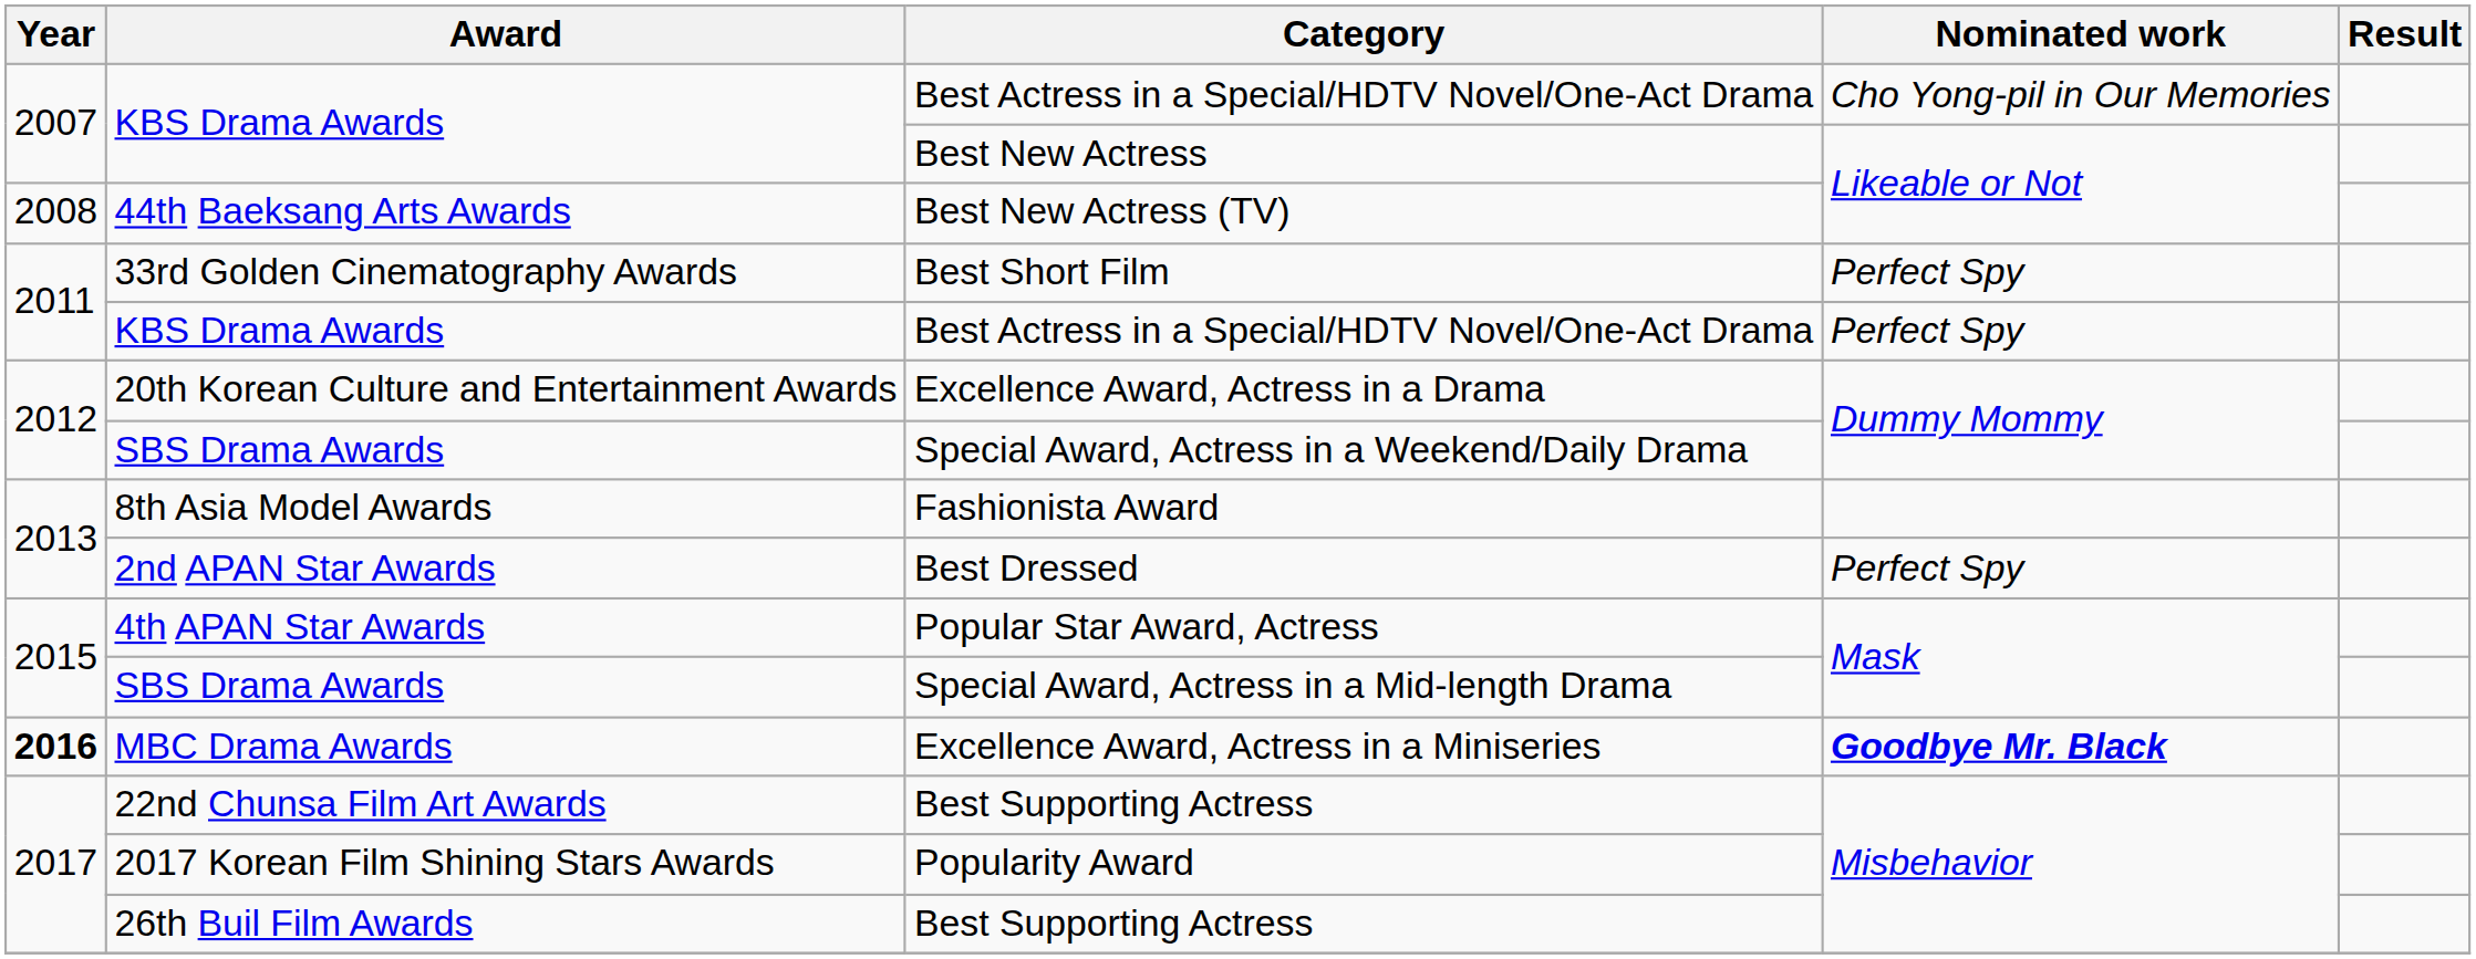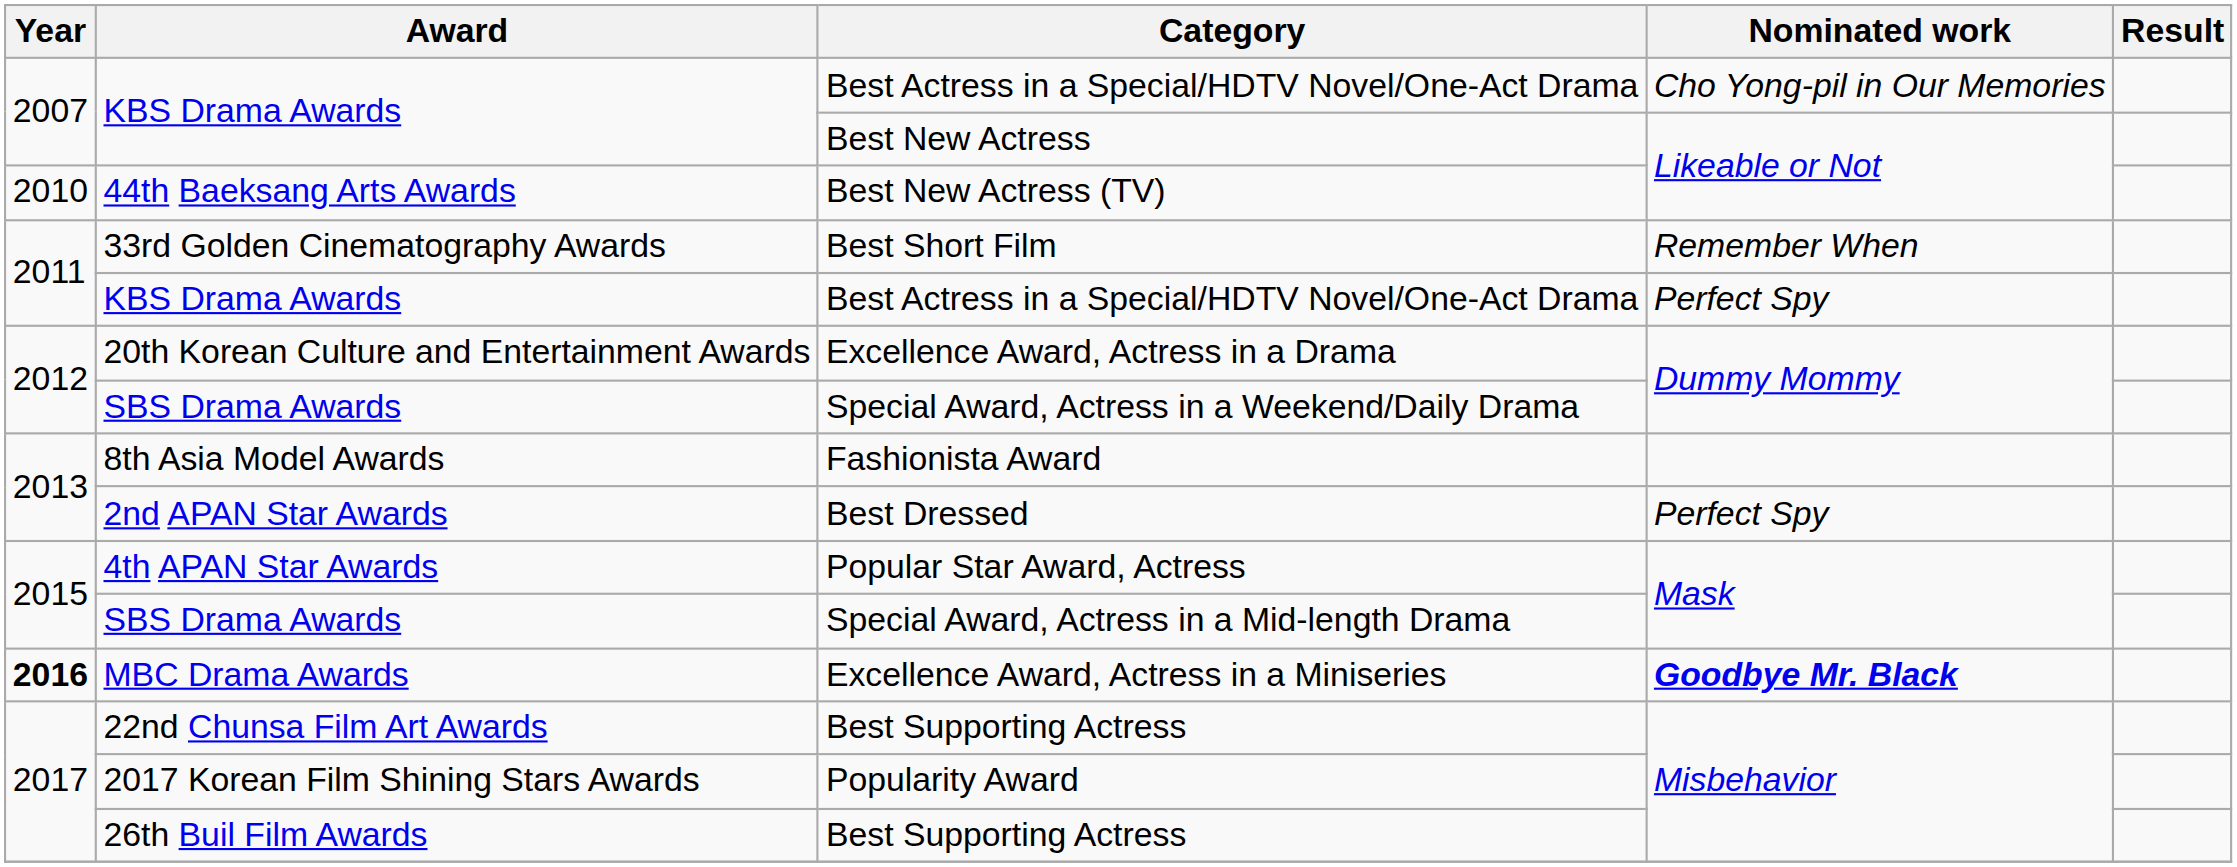Best New Actress (TV) | Year: 2008 -> 2010
Best Short Film | Nominated work: Perfect Spy -> Remember When
